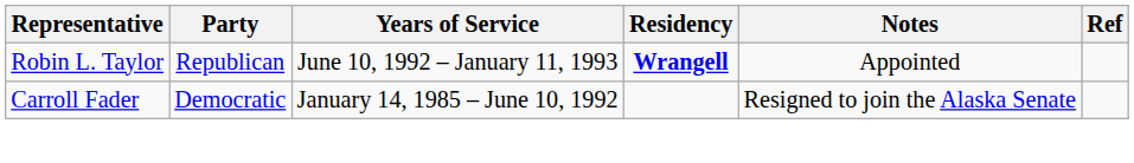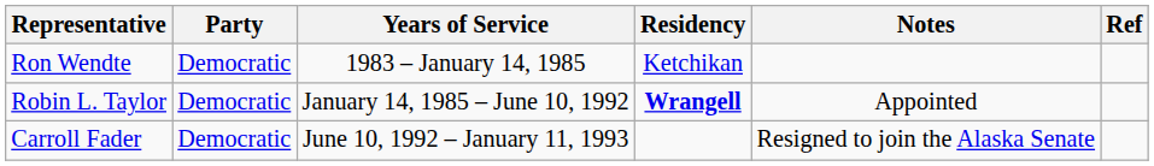+ row: Ron Wendte | Democratic | 1983 – January 14, 1985 | Ketchikan
Robin L. Taylor | Party: Republican -> Democratic
Robin L. Taylor | Years of Service: June 10, 1992 – January 11, 1993 -> January 14, 1985 – June 10, 1992
Carroll Fader | Years of Service: January 14, 1985 – June 10, 1992 -> June 10, 1992 – January 11, 1993
